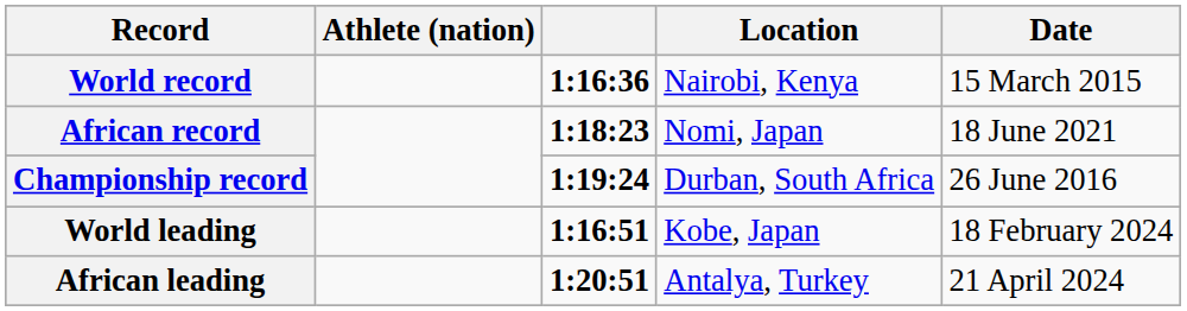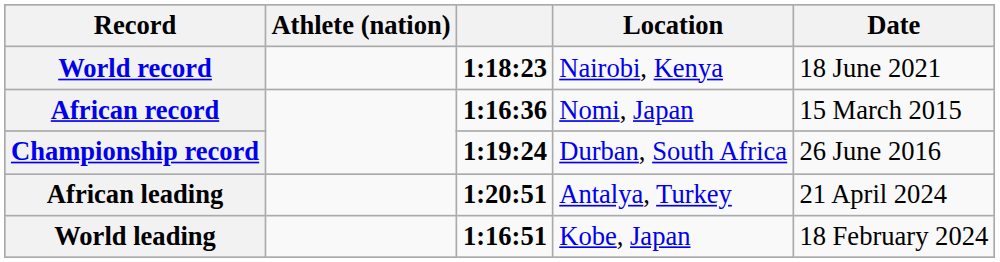World record | column 3: 1:16:36 -> 1:18:23
World record | Date: 15 March 2015 -> 18 June 2021
African record | column 3: 1:18:23 -> 1:16:36
African record | Date: 18 June 2021 -> 15 March 2015
rows swapped: World leading <-> African leading
